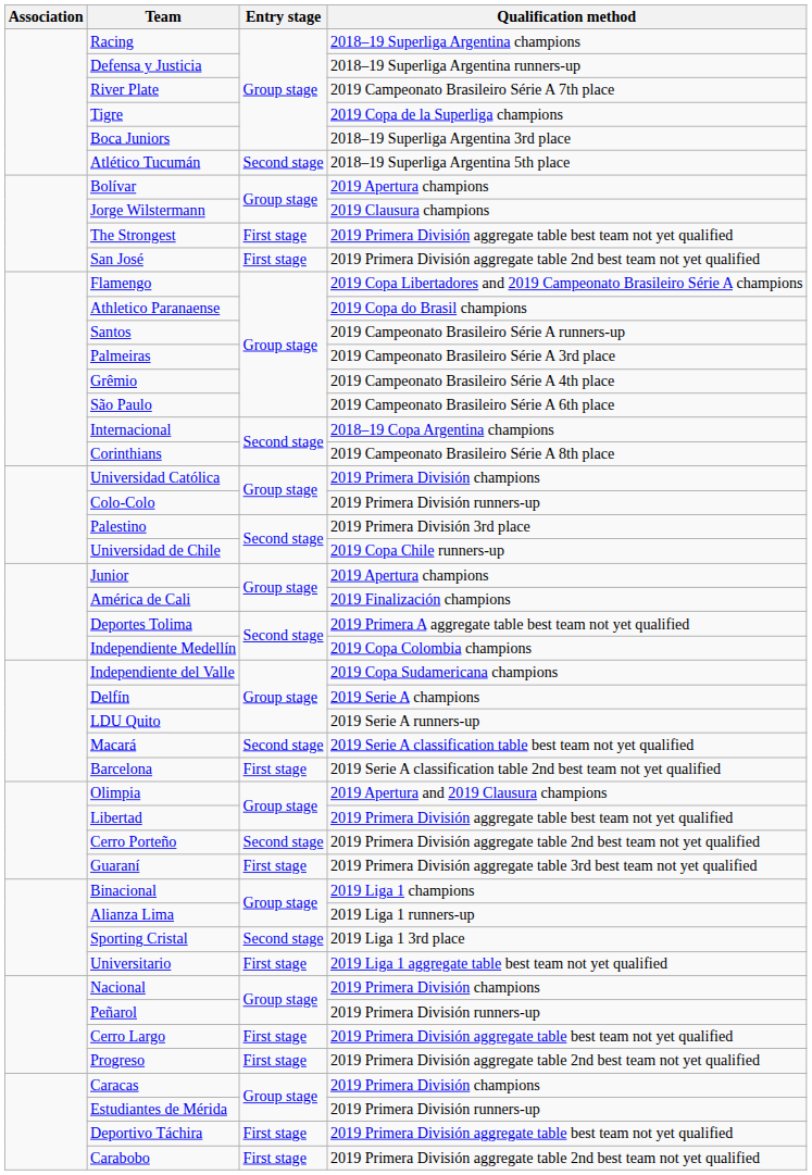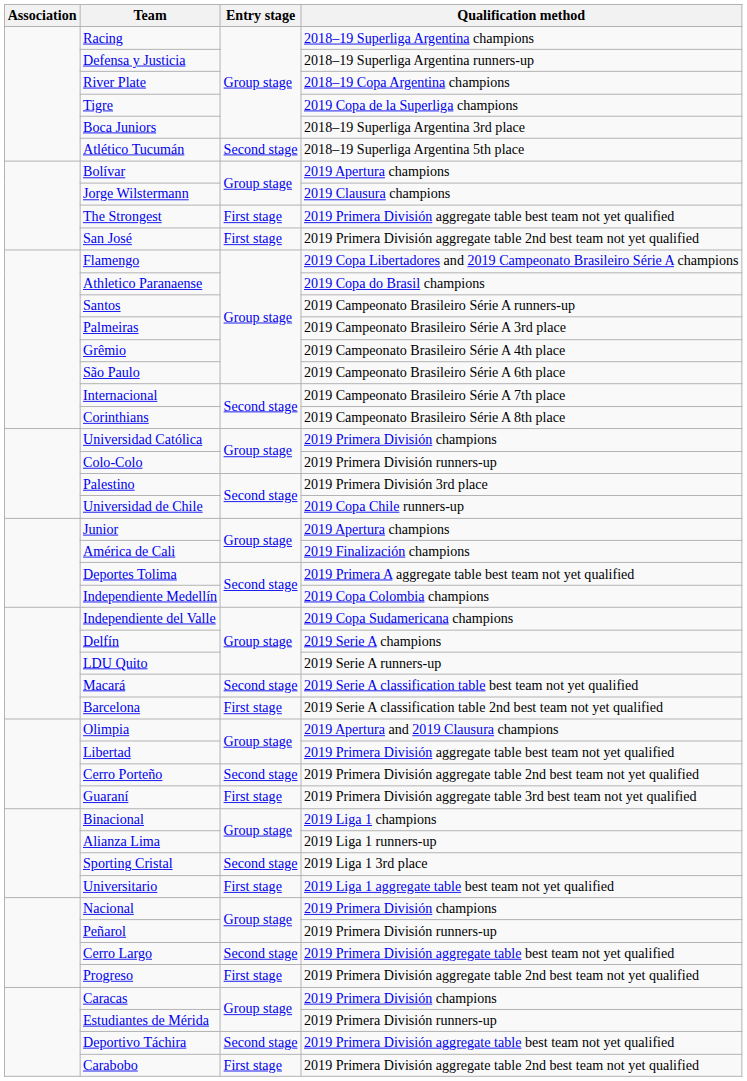River Plate | Qualification method: 2019 Campeonato Brasileiro Série A 7th place -> 2018–19 Copa Argentina champions
Internacional | Qualification method: 2018–19 Copa Argentina champions -> 2019 Campeonato Brasileiro Série A 7th place
Cerro Largo | Entry stage: First stage -> Second stage
Deportivo Táchira | Entry stage: First stage -> Second stage
